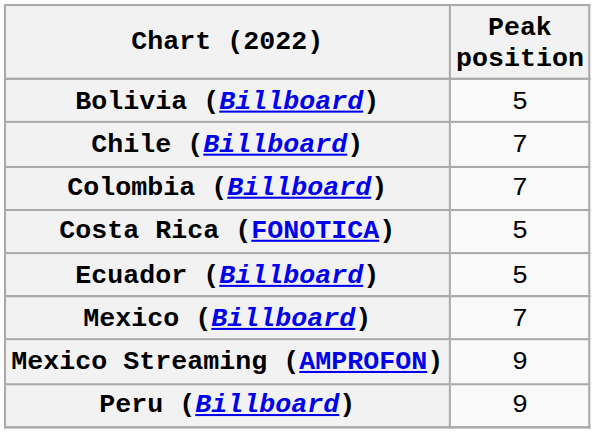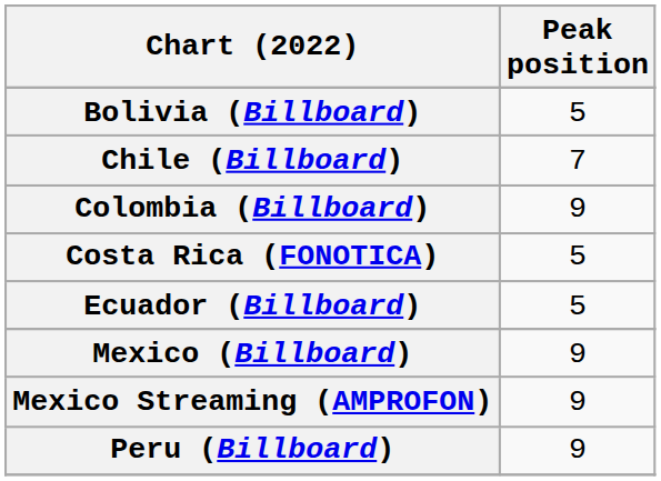Colombia (Billboard) | Peak position: 7 -> 9
Mexico (Billboard) | Peak position: 7 -> 9
